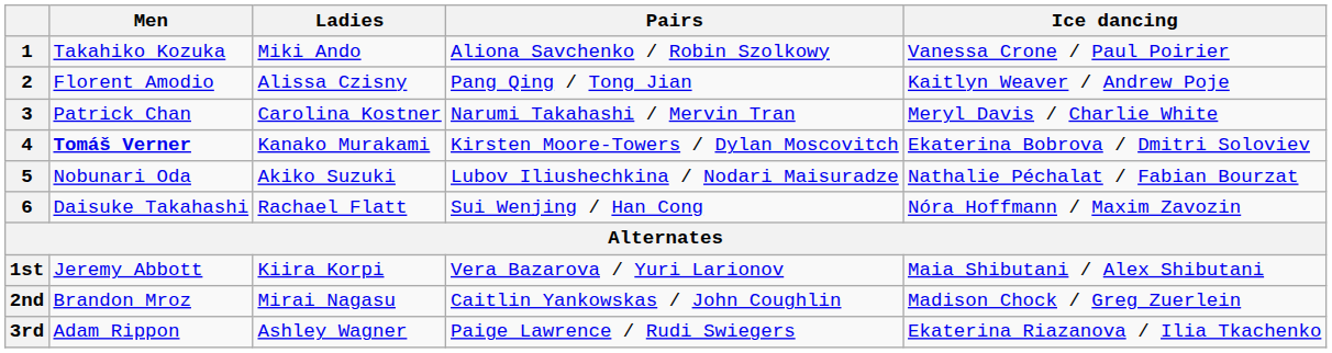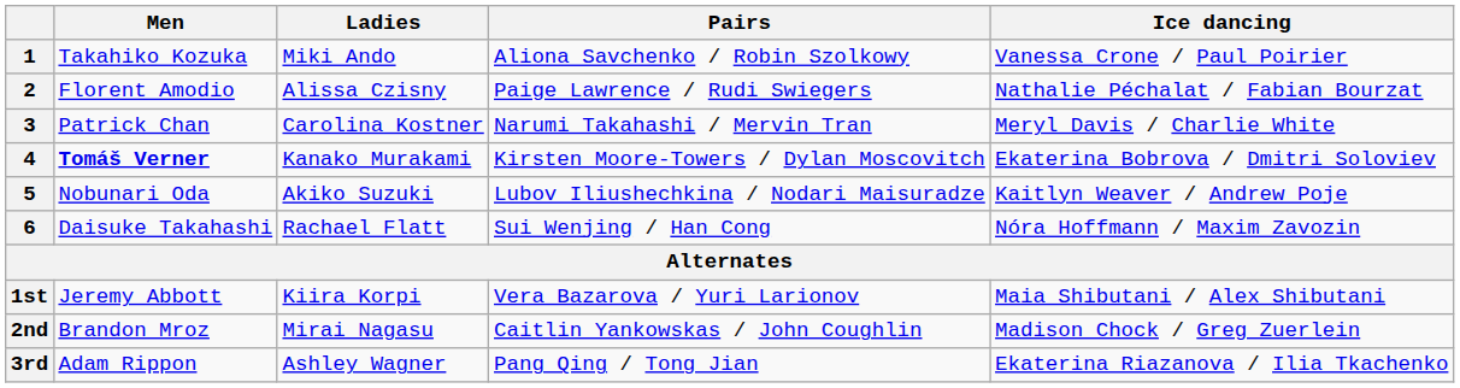2 | Pairs: Pang Qing / Tong Jian -> Paige Lawrence / Rudi Swiegers
2 | Ice dancing: Kaitlyn Weaver / Andrew Poje -> Nathalie Péchalat / Fabian Bourzat
5 | Ice dancing: Nathalie Péchalat / Fabian Bourzat -> Kaitlyn Weaver / Andrew Poje
3rd | Pairs: Paige Lawrence / Rudi Swiegers -> Pang Qing / Tong Jian
